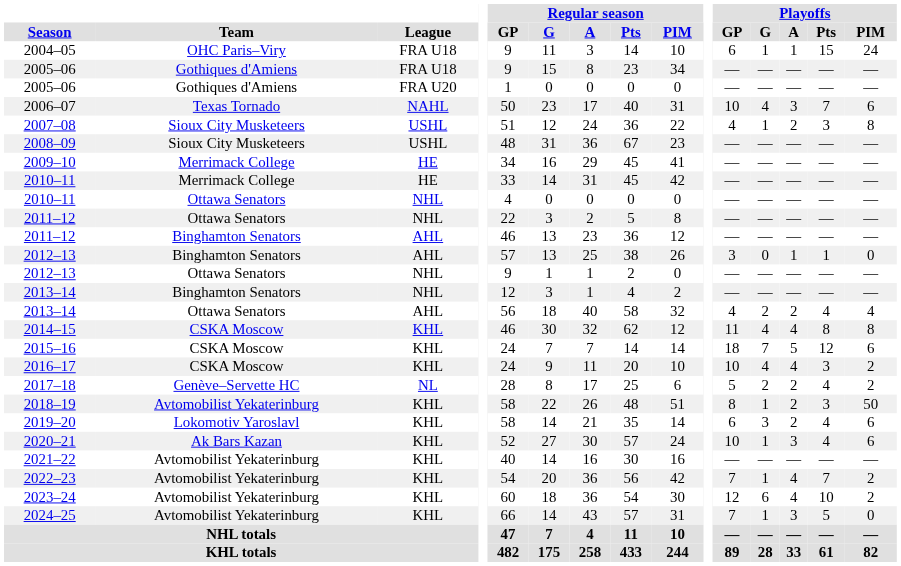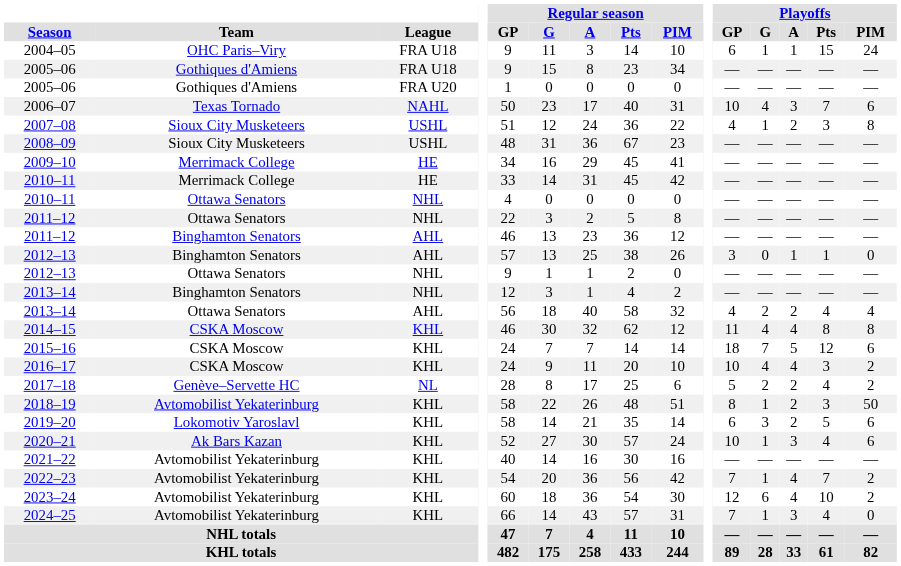2019–20 | Playoffs / Pts: 4 -> 5
2024–25 | Playoffs / Pts: 5 -> 4
